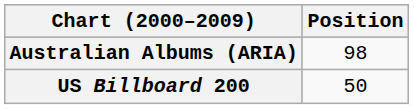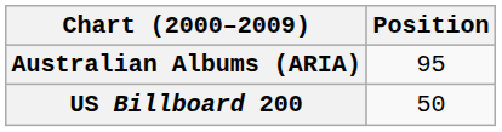Australian Albums (ARIA) | Position: 98 -> 95
